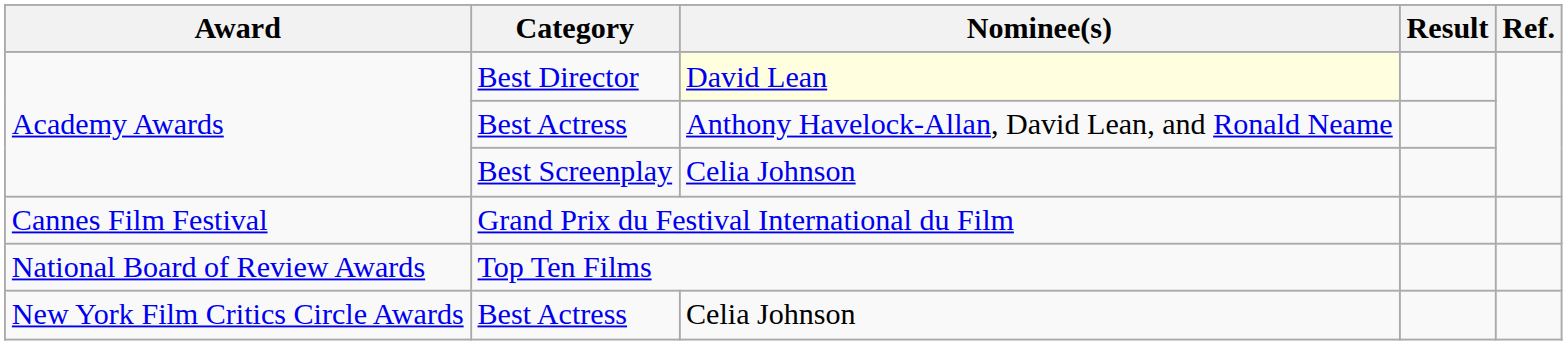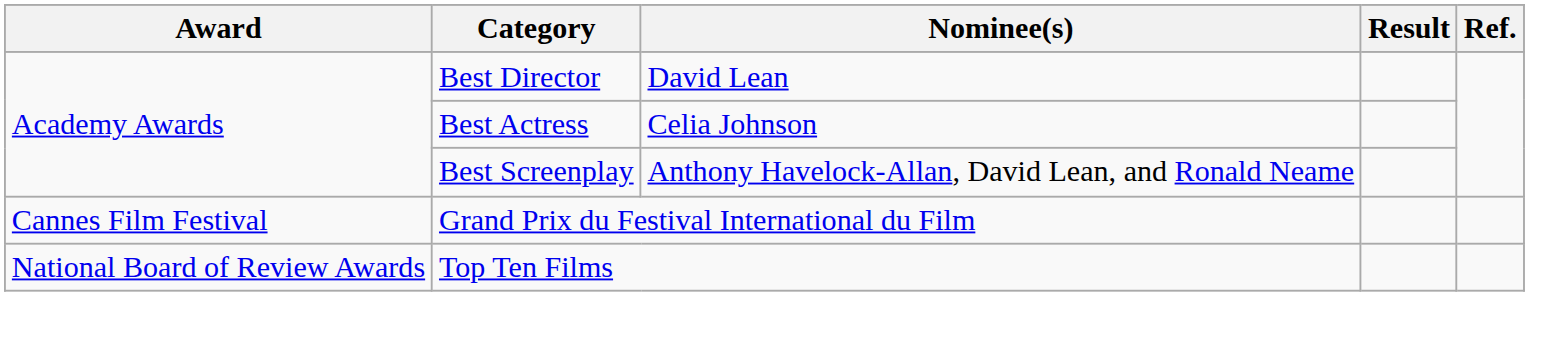Best Director | Nominee(s): lightyellow background -> no background
Academy Awards / Best Actress | Nominee(s): Anthony Havelock-Allan, David Lean, and Ronald Neame -> Celia Johnson
Best Screenplay | Nominee(s): Celia Johnson -> Anthony Havelock-Allan, David Lean, and Ronald Neame
- row: New York Film Critics Circle Awards | Best Actress | Celia Johnson
